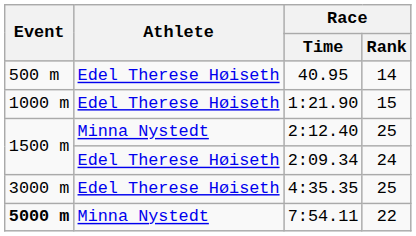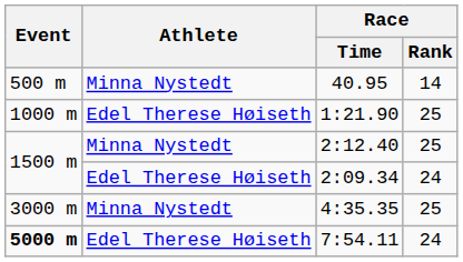40.95 | Athlete: Edel Therese Høiseth -> Minna Nystedt
1:21.90 | Race / Rank: 15 -> 25
4:35.35 | Athlete: Edel Therese Høiseth -> Minna Nystedt
7:54.11 | Athlete: Minna Nystedt -> Edel Therese Høiseth
7:54.11 | Race / Rank: 22 -> 24
